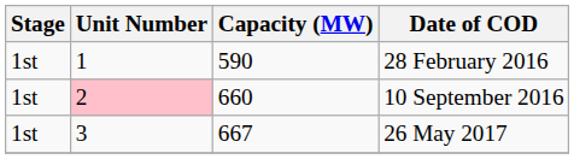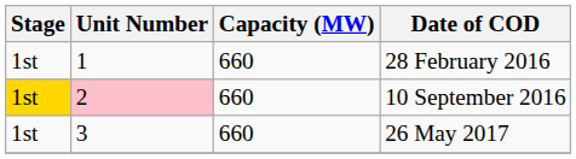28 February 2016 | Capacity (MW): 590 -> 660
10 September 2016 | Stage: no background -> gold background
26 May 2017 | Capacity (MW): 667 -> 660
